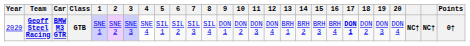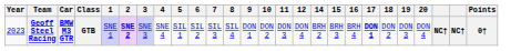- column: 13 | BRH 1
Geoff Steel Racing | Year: 2020 -> 2023
Geoff Steel Racing | 2: normal -> bold
